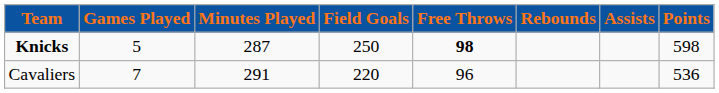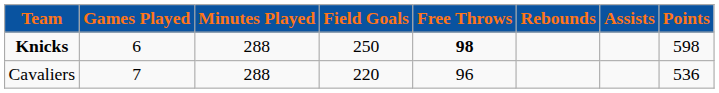Knicks | Games Played: 5 -> 6
Knicks | Minutes Played: 287 -> 288
Cavaliers | Minutes Played: 291 -> 288
